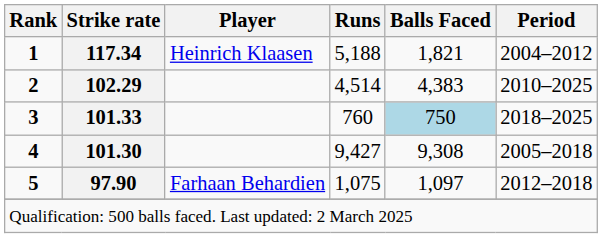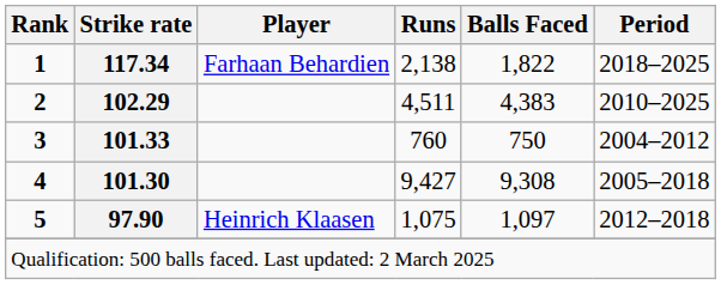1 | Player: Heinrich Klaasen -> Farhaan Behardien
1 | Runs: 5,188 -> 2,138
1 | Balls Faced: 1,821 -> 1,822
1 | Period: 2004–2012 -> 2018–2025
2 | Runs: 4,514 -> 4,511
3 | Balls Faced: lightblue background -> no background
3 | Period: 2018–2025 -> 2004–2012
5 | Player: Farhaan Behardien -> Heinrich Klaasen
